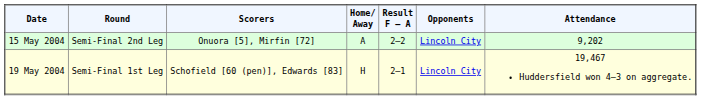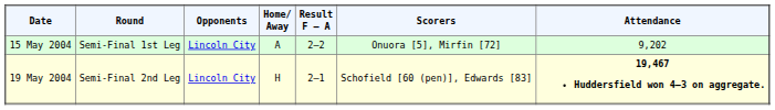columns swapped: Opponents <-> Scorers
15 May 2004 | Round: Semi-Final 2nd Leg -> Semi-Final 1st Leg
19 May 2004 | Round: Semi-Final 1st Leg -> Semi-Final 2nd Leg
19 May 2004 | Attendance: normal -> bold
